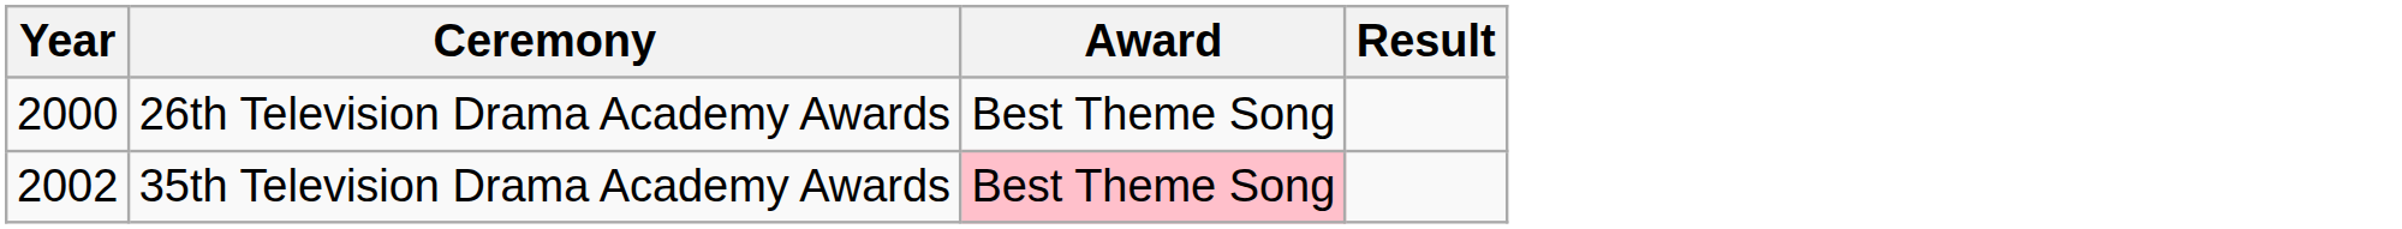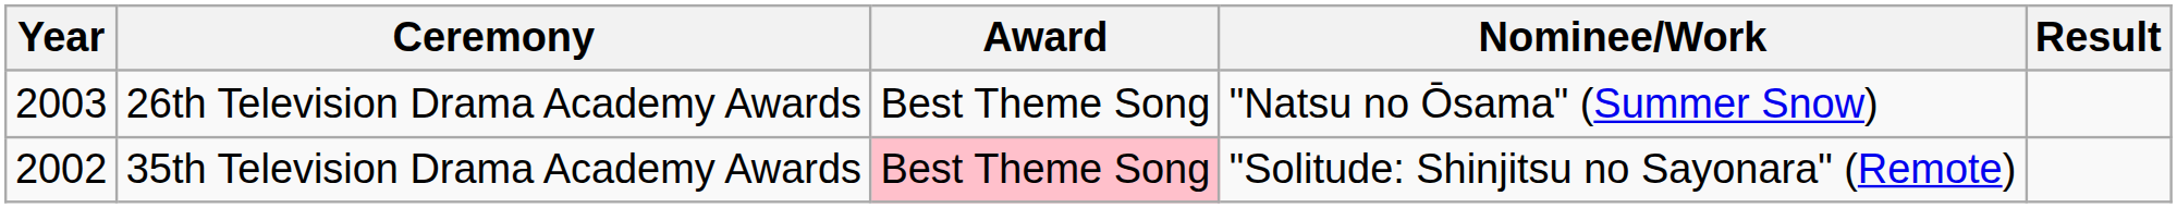+ column: Nominee/Work | "Natsu no Ōsama" (Summer Snow) | "Solitude: Shinjitsu no Sayonara" (Remote)
26th Television Drama Academy Awards | Year: 2000 -> 2003
